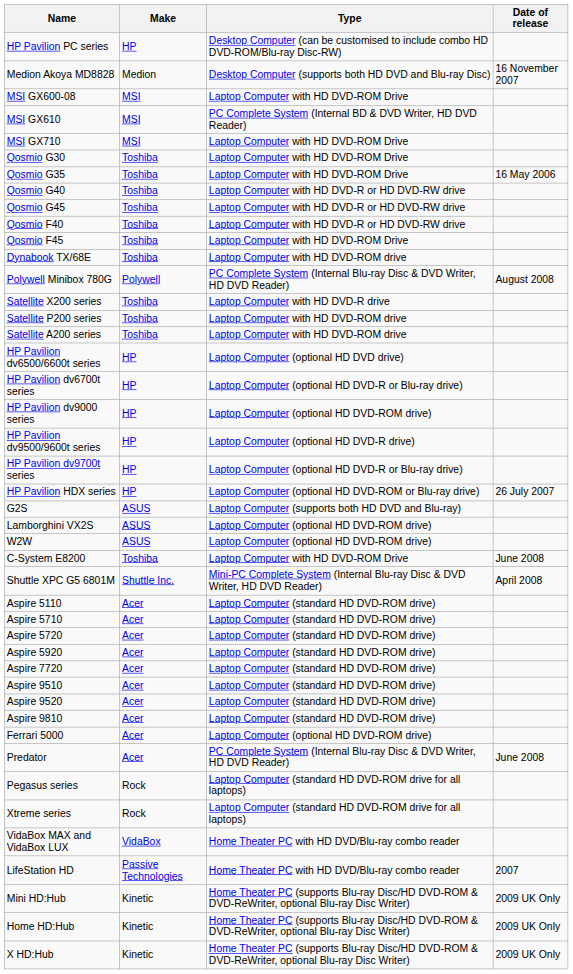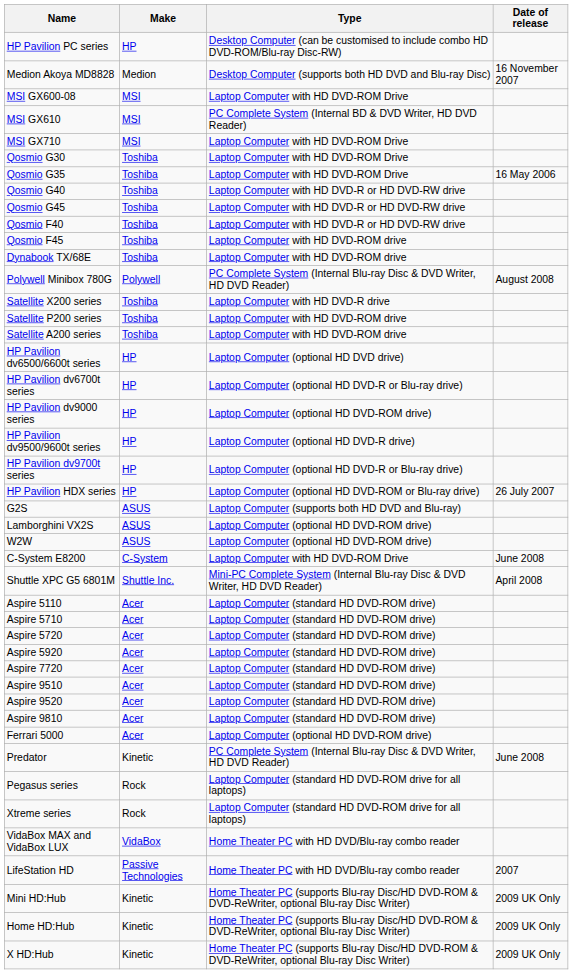Qosmio F45 | Type: Laptop Computer with HD DVD-ROM Drive -> Laptop Computer with HD DVD-ROM drive
C-System E8200 | Make: Toshiba -> C-System
Predator | Make: Acer -> Kinetic
